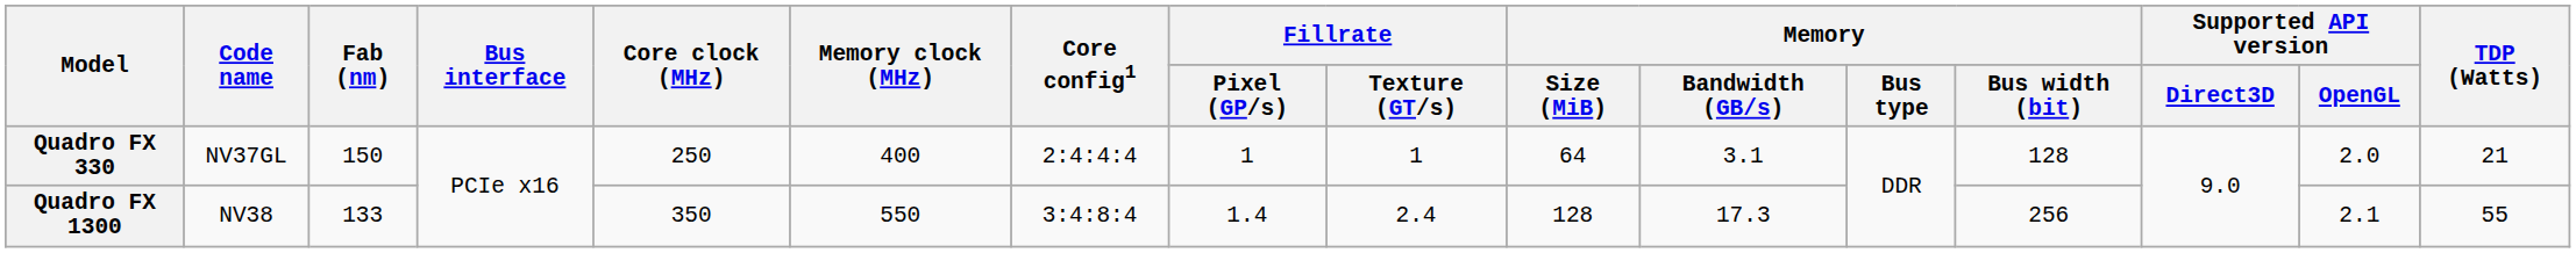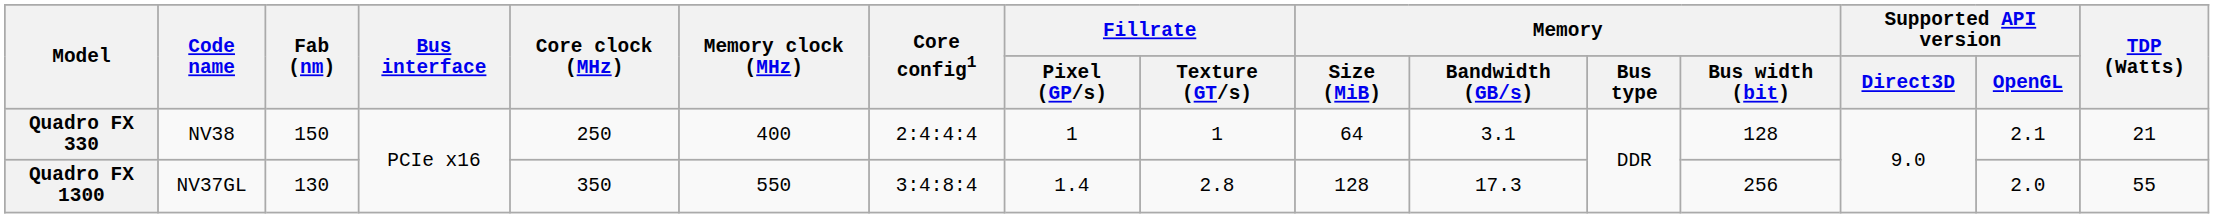Quadro FX 330 | Code name: NV37GL -> NV38
Quadro FX 330 | Supported API version / OpenGL: 2.0 -> 2.1
Quadro FX 1300 | Code name: NV38 -> NV37GL
Quadro FX 1300 | Fab (nm): 133 -> 130
Quadro FX 1300 | Fillrate / Texture (GT/s): 2.4 -> 2.8
Quadro FX 1300 | Supported API version / OpenGL: 2.1 -> 2.0
